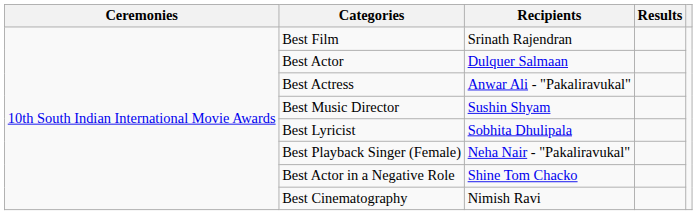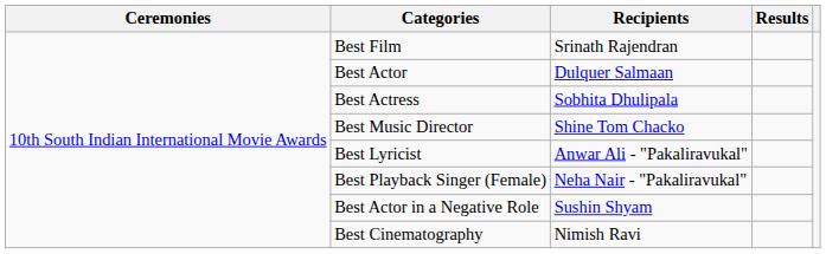Best Actress | Recipients: Anwar Ali - "Pakaliravukal" -> Sobhita Dhulipala
Best Music Director | Recipients: Sushin Shyam -> Shine Tom Chacko
Best Lyricist | Recipients: Sobhita Dhulipala -> Anwar Ali - "Pakaliravukal"
Best Actor in a Negative Role | Recipients: Shine Tom Chacko -> Sushin Shyam
